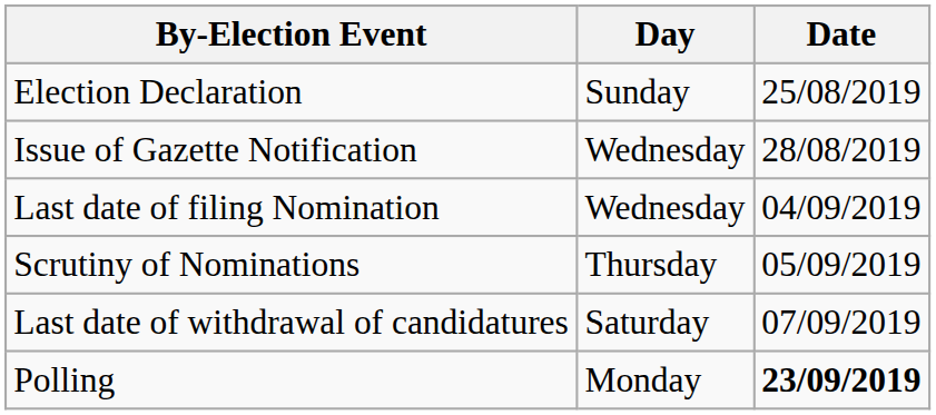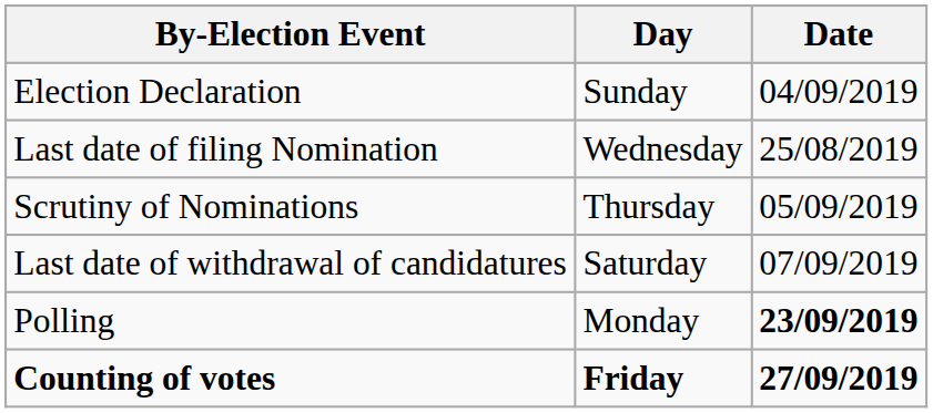Election Declaration | Date: 25/08/2019 -> 04/09/2019
- row: Issue of Gazette Notification | Wednesday | 28/08/2019
Last date of filing Nomination | Date: 04/09/2019 -> 25/08/2019
+ row: Counting of votes | Friday | 27/09/2019
